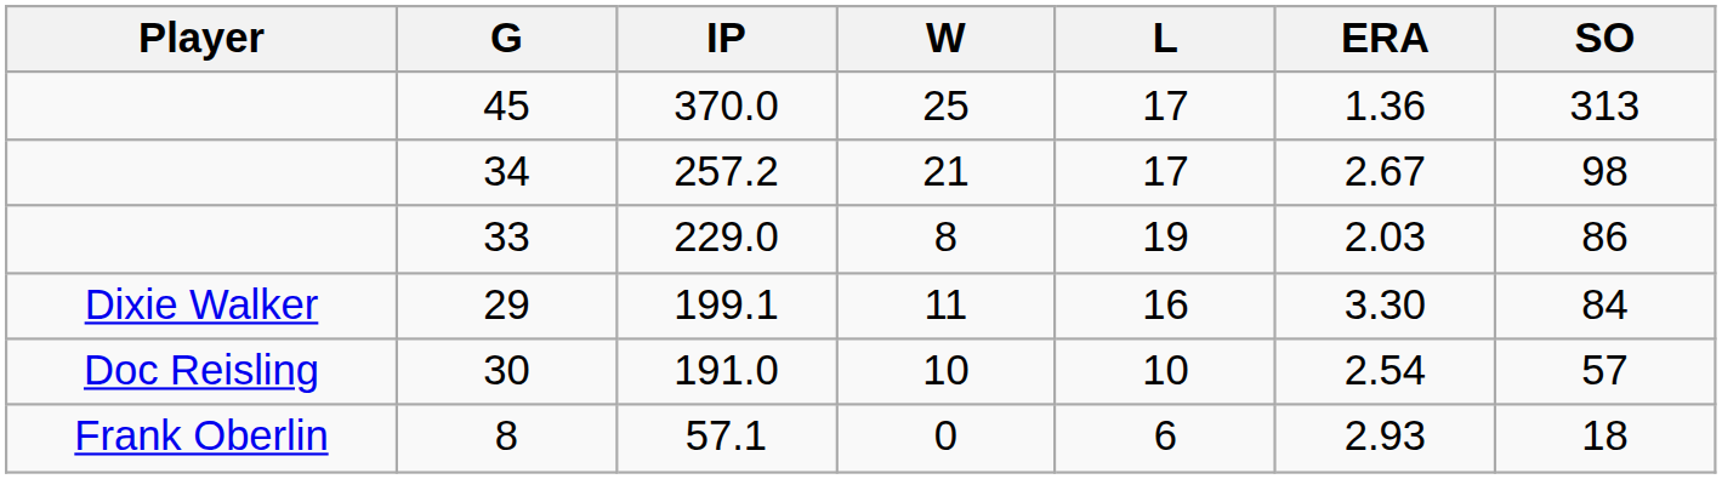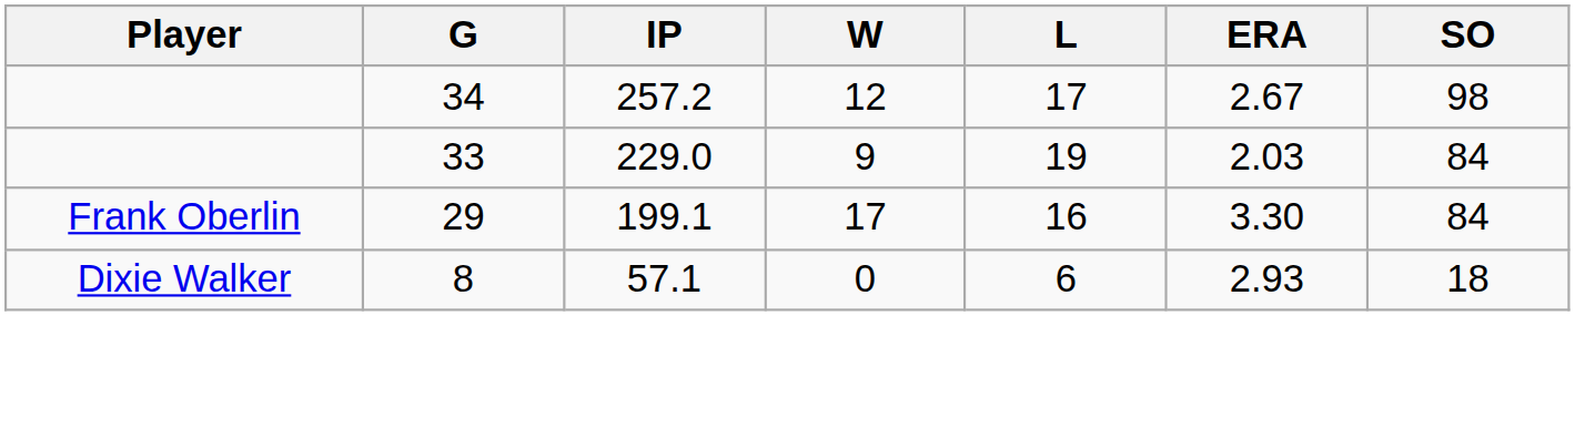- row: 45 | 370.0 | 25 | 17 | 1.36 | 313
257.2 | W: 21 -> 12
229.0 | W: 8 -> 9
229.0 | SO: 86 -> 84
199.1 | Player: Dixie Walker -> Frank Oberlin
199.1 | W: 11 -> 17
- row: Doc Reisling | 30 | 191.0 | 10 | 10 | 2.54 | 57
57.1 | Player: Frank Oberlin -> Dixie Walker
